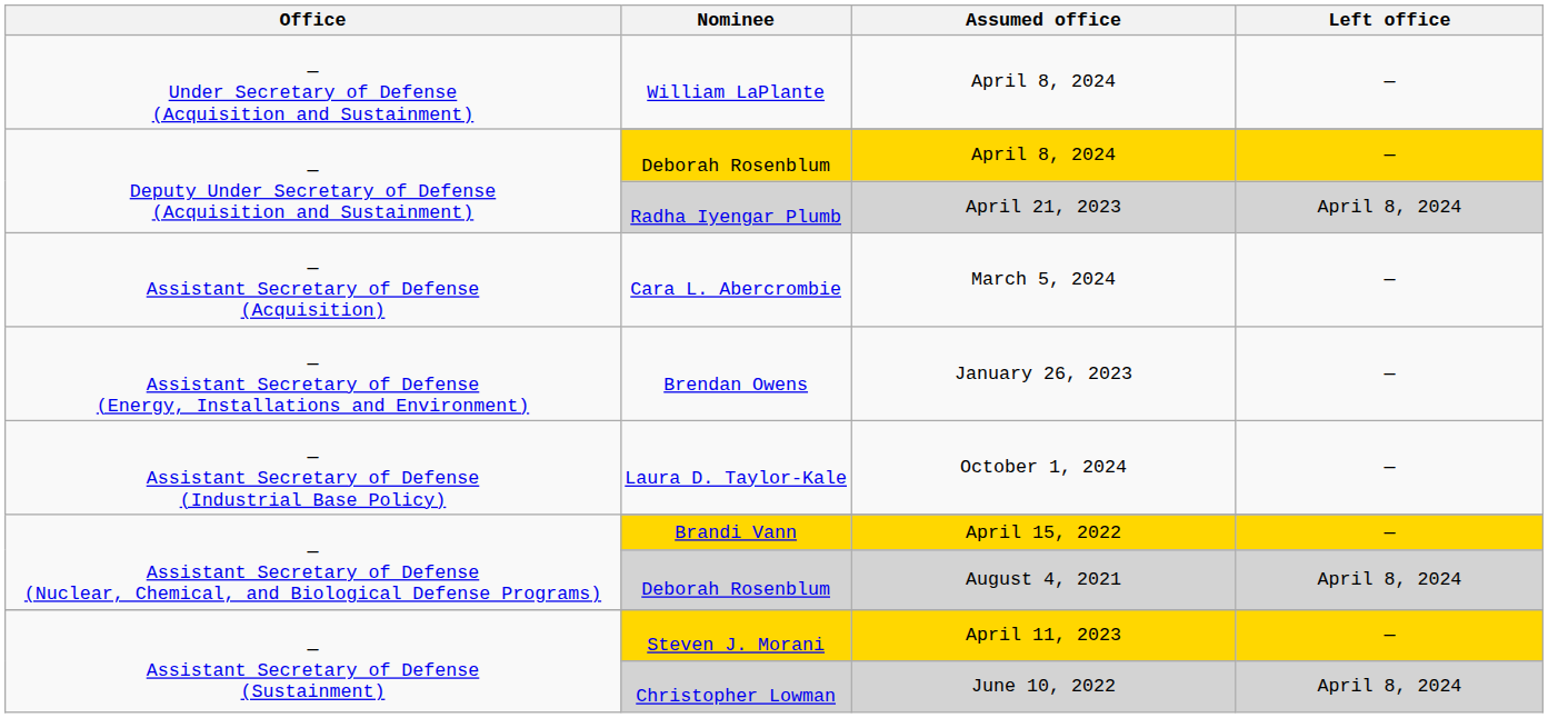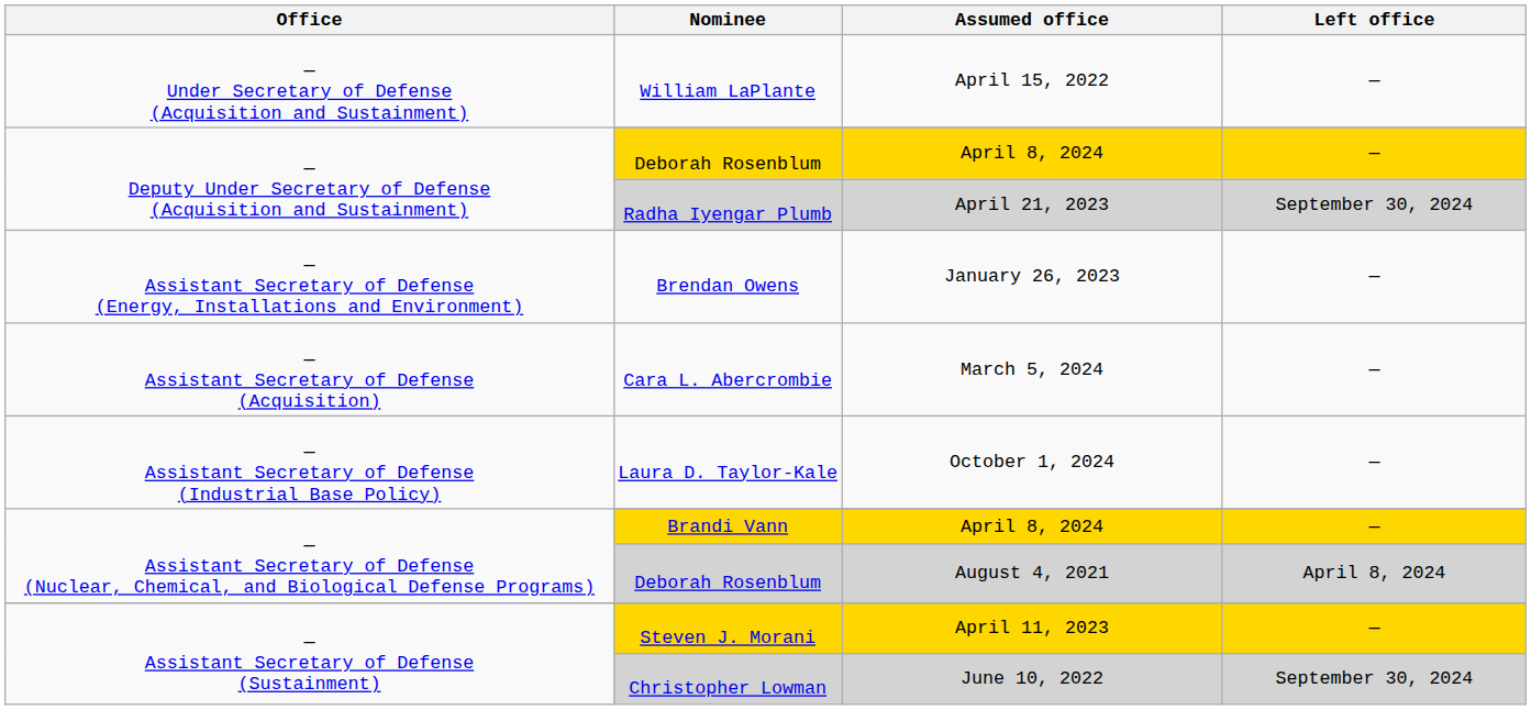William LaPlante | Assumed office: April 8, 2024 -> April 15, 2022
Radha Iyengar Plumb | Left office: April 8, 2024 -> September 30, 2024
rows swapped: Cara L. Abercrombie <-> Brendan Owens
Brandi Vann | Assumed office: April 15, 2022 -> April 8, 2024
Christopher Lowman | Left office: April 8, 2024 -> September 30, 2024
